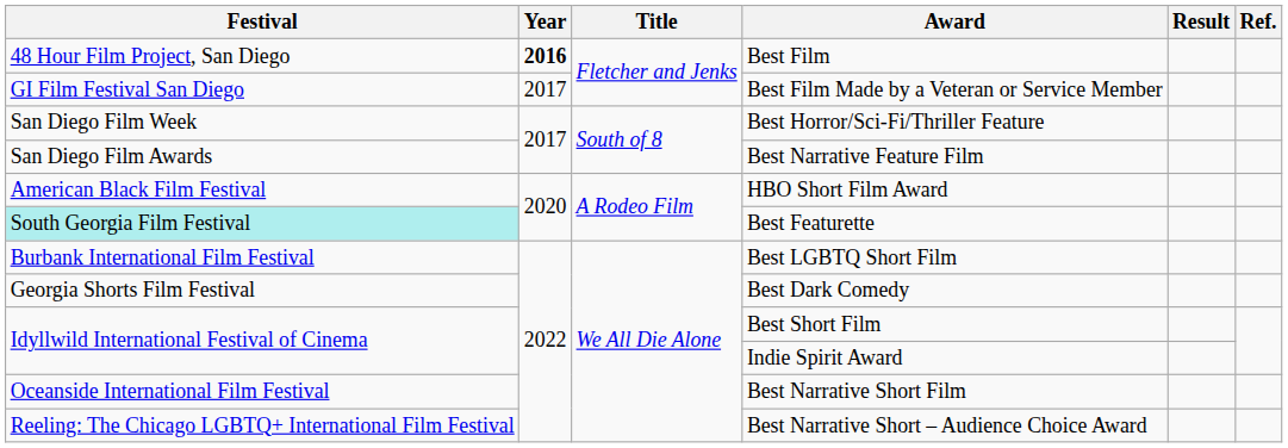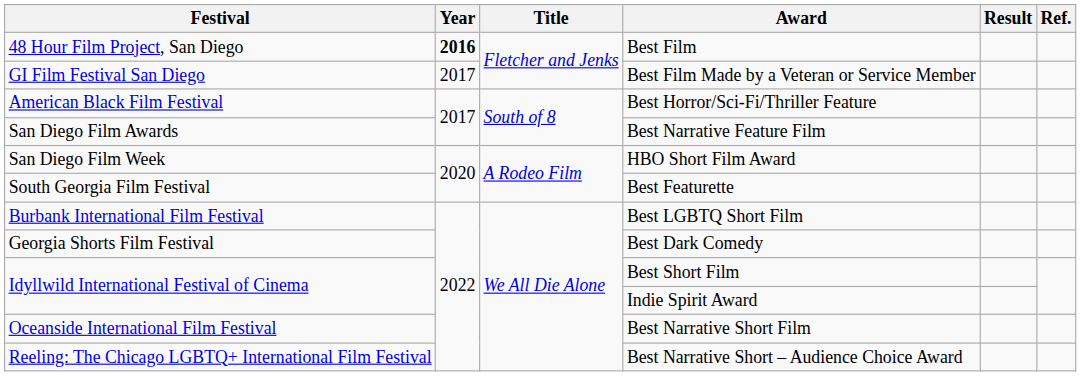Best Horror/Sci-Fi/Thriller Feature | Festival: San Diego Film Week -> American Black Film Festival
HBO Short Film Award | Festival: American Black Film Festival -> San Diego Film Week
Best Featurette | Festival: paleturquoise background -> no background
